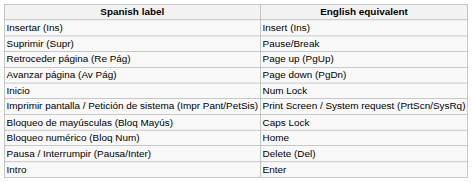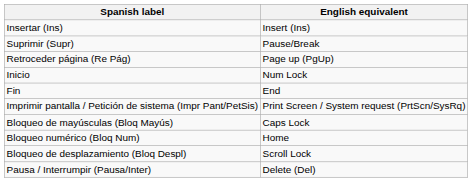- row: Avanzar página (Av Pág) | Page down (PgDn)
+ row: Fin | End
+ row: Bloqueo de desplazamiento (Bloq Despl) | Scroll Lock
- row: Intro | Enter
